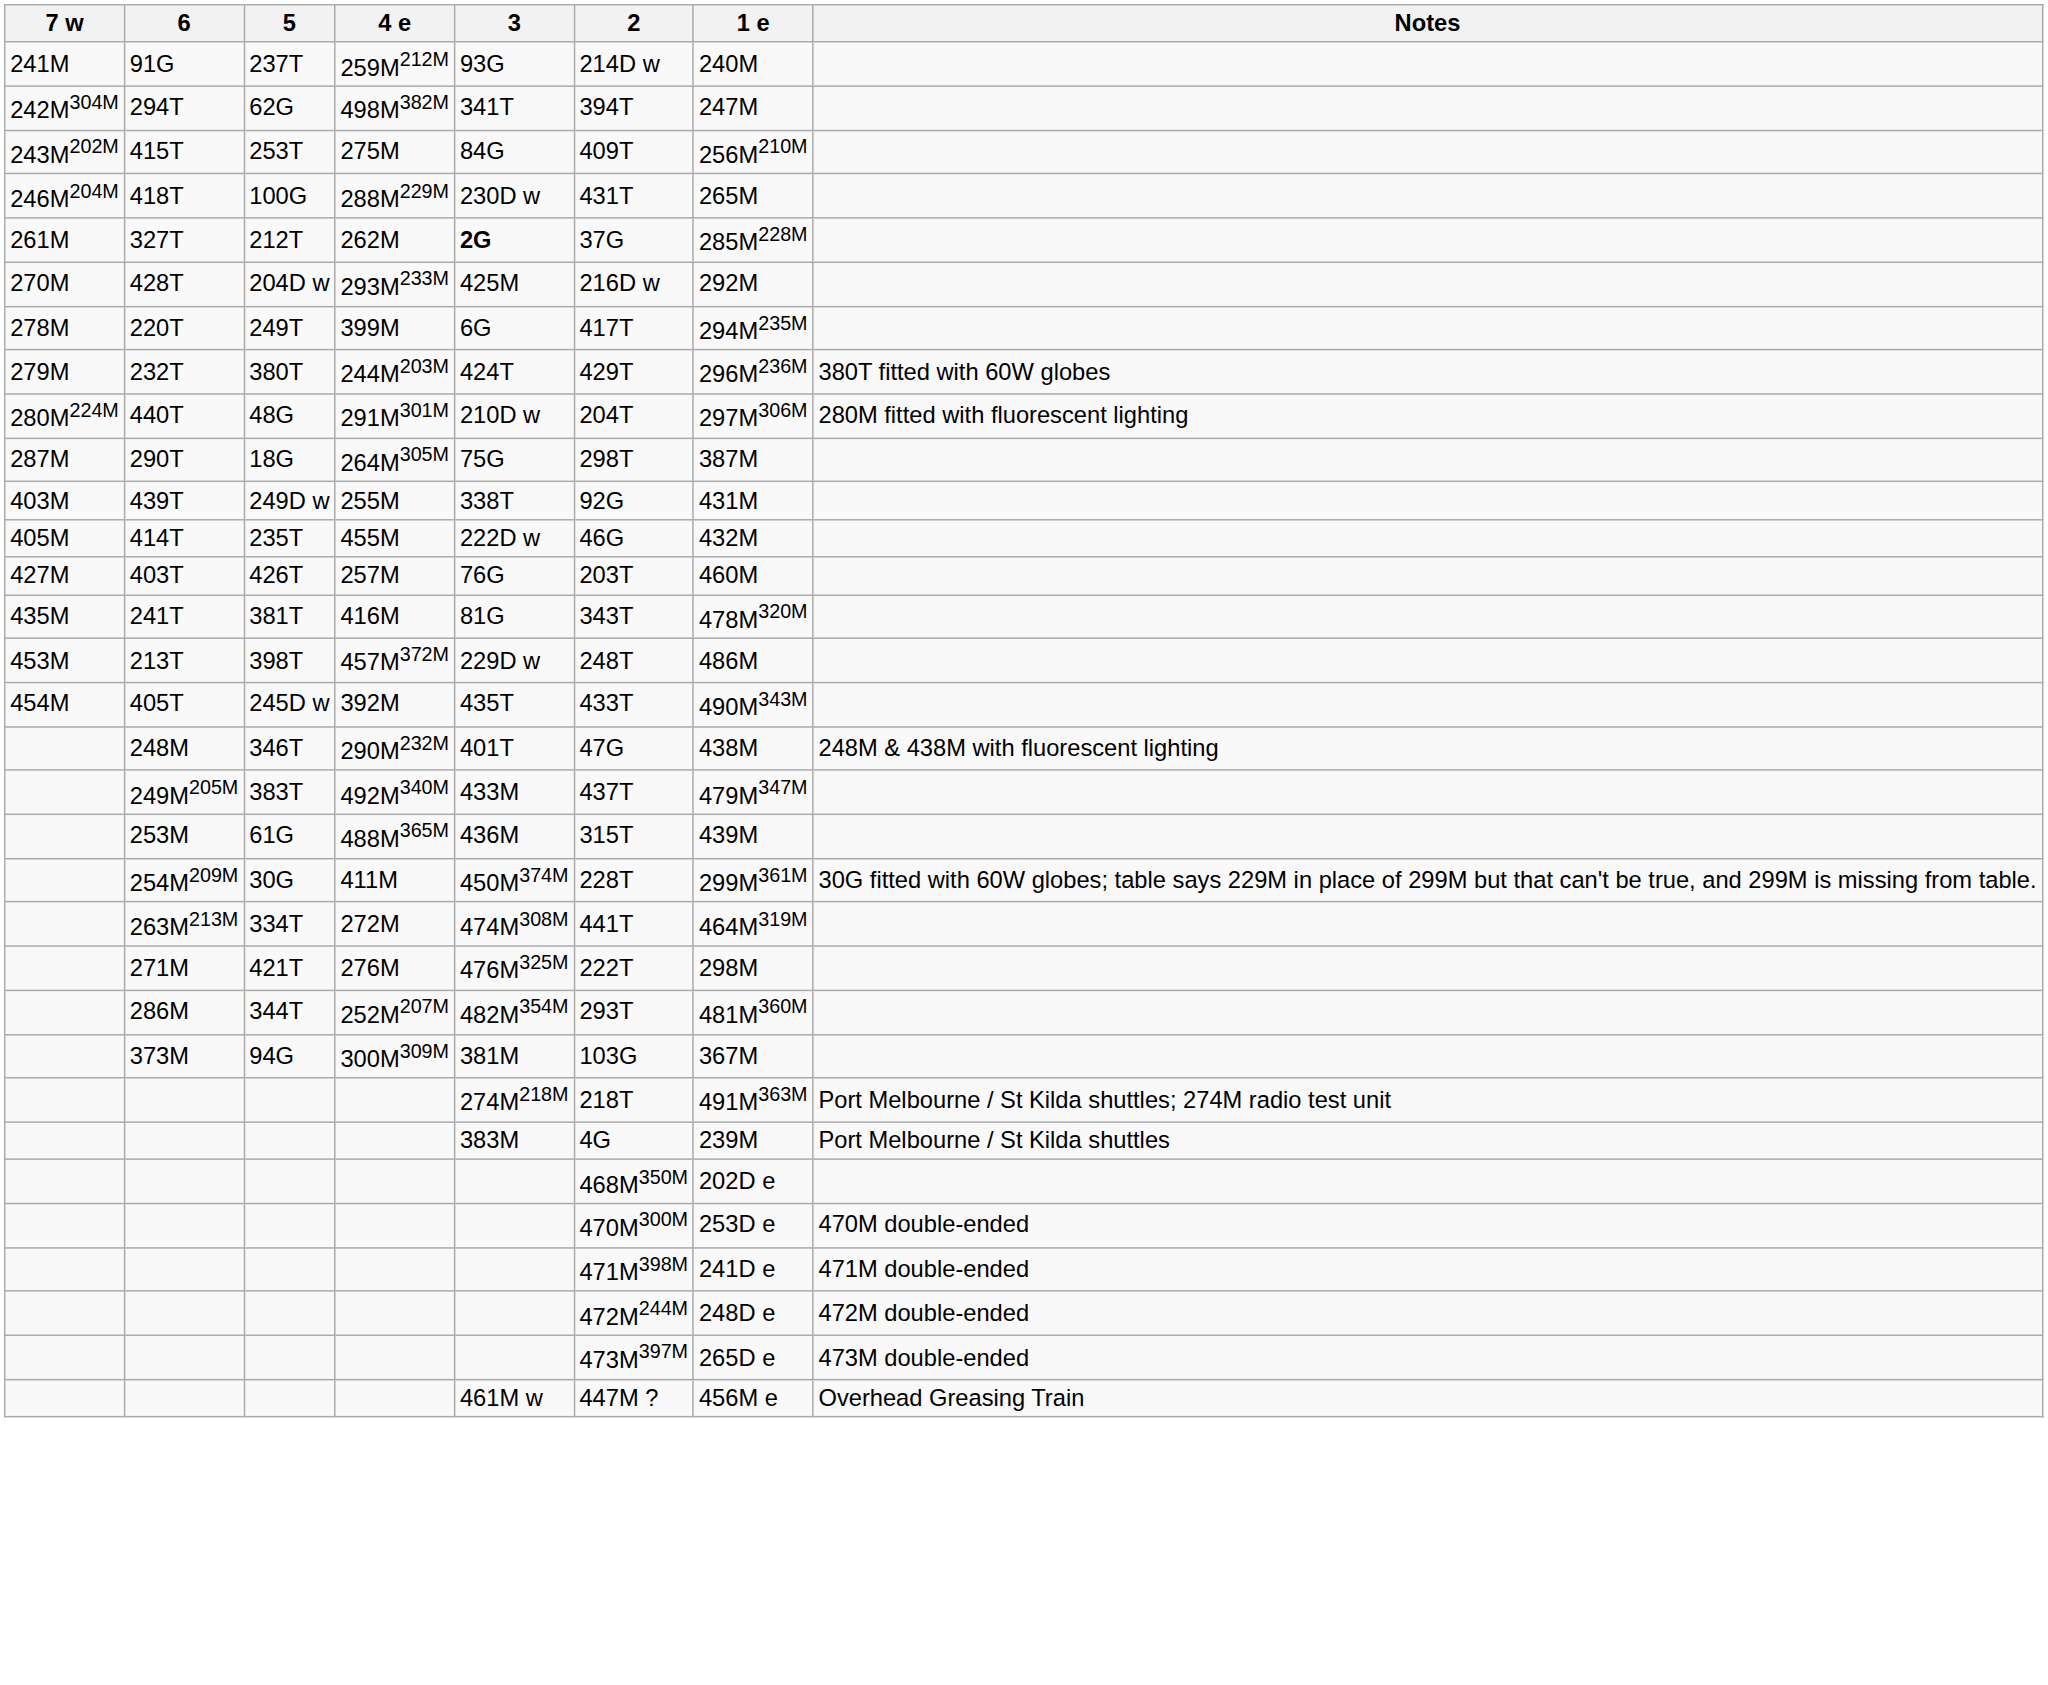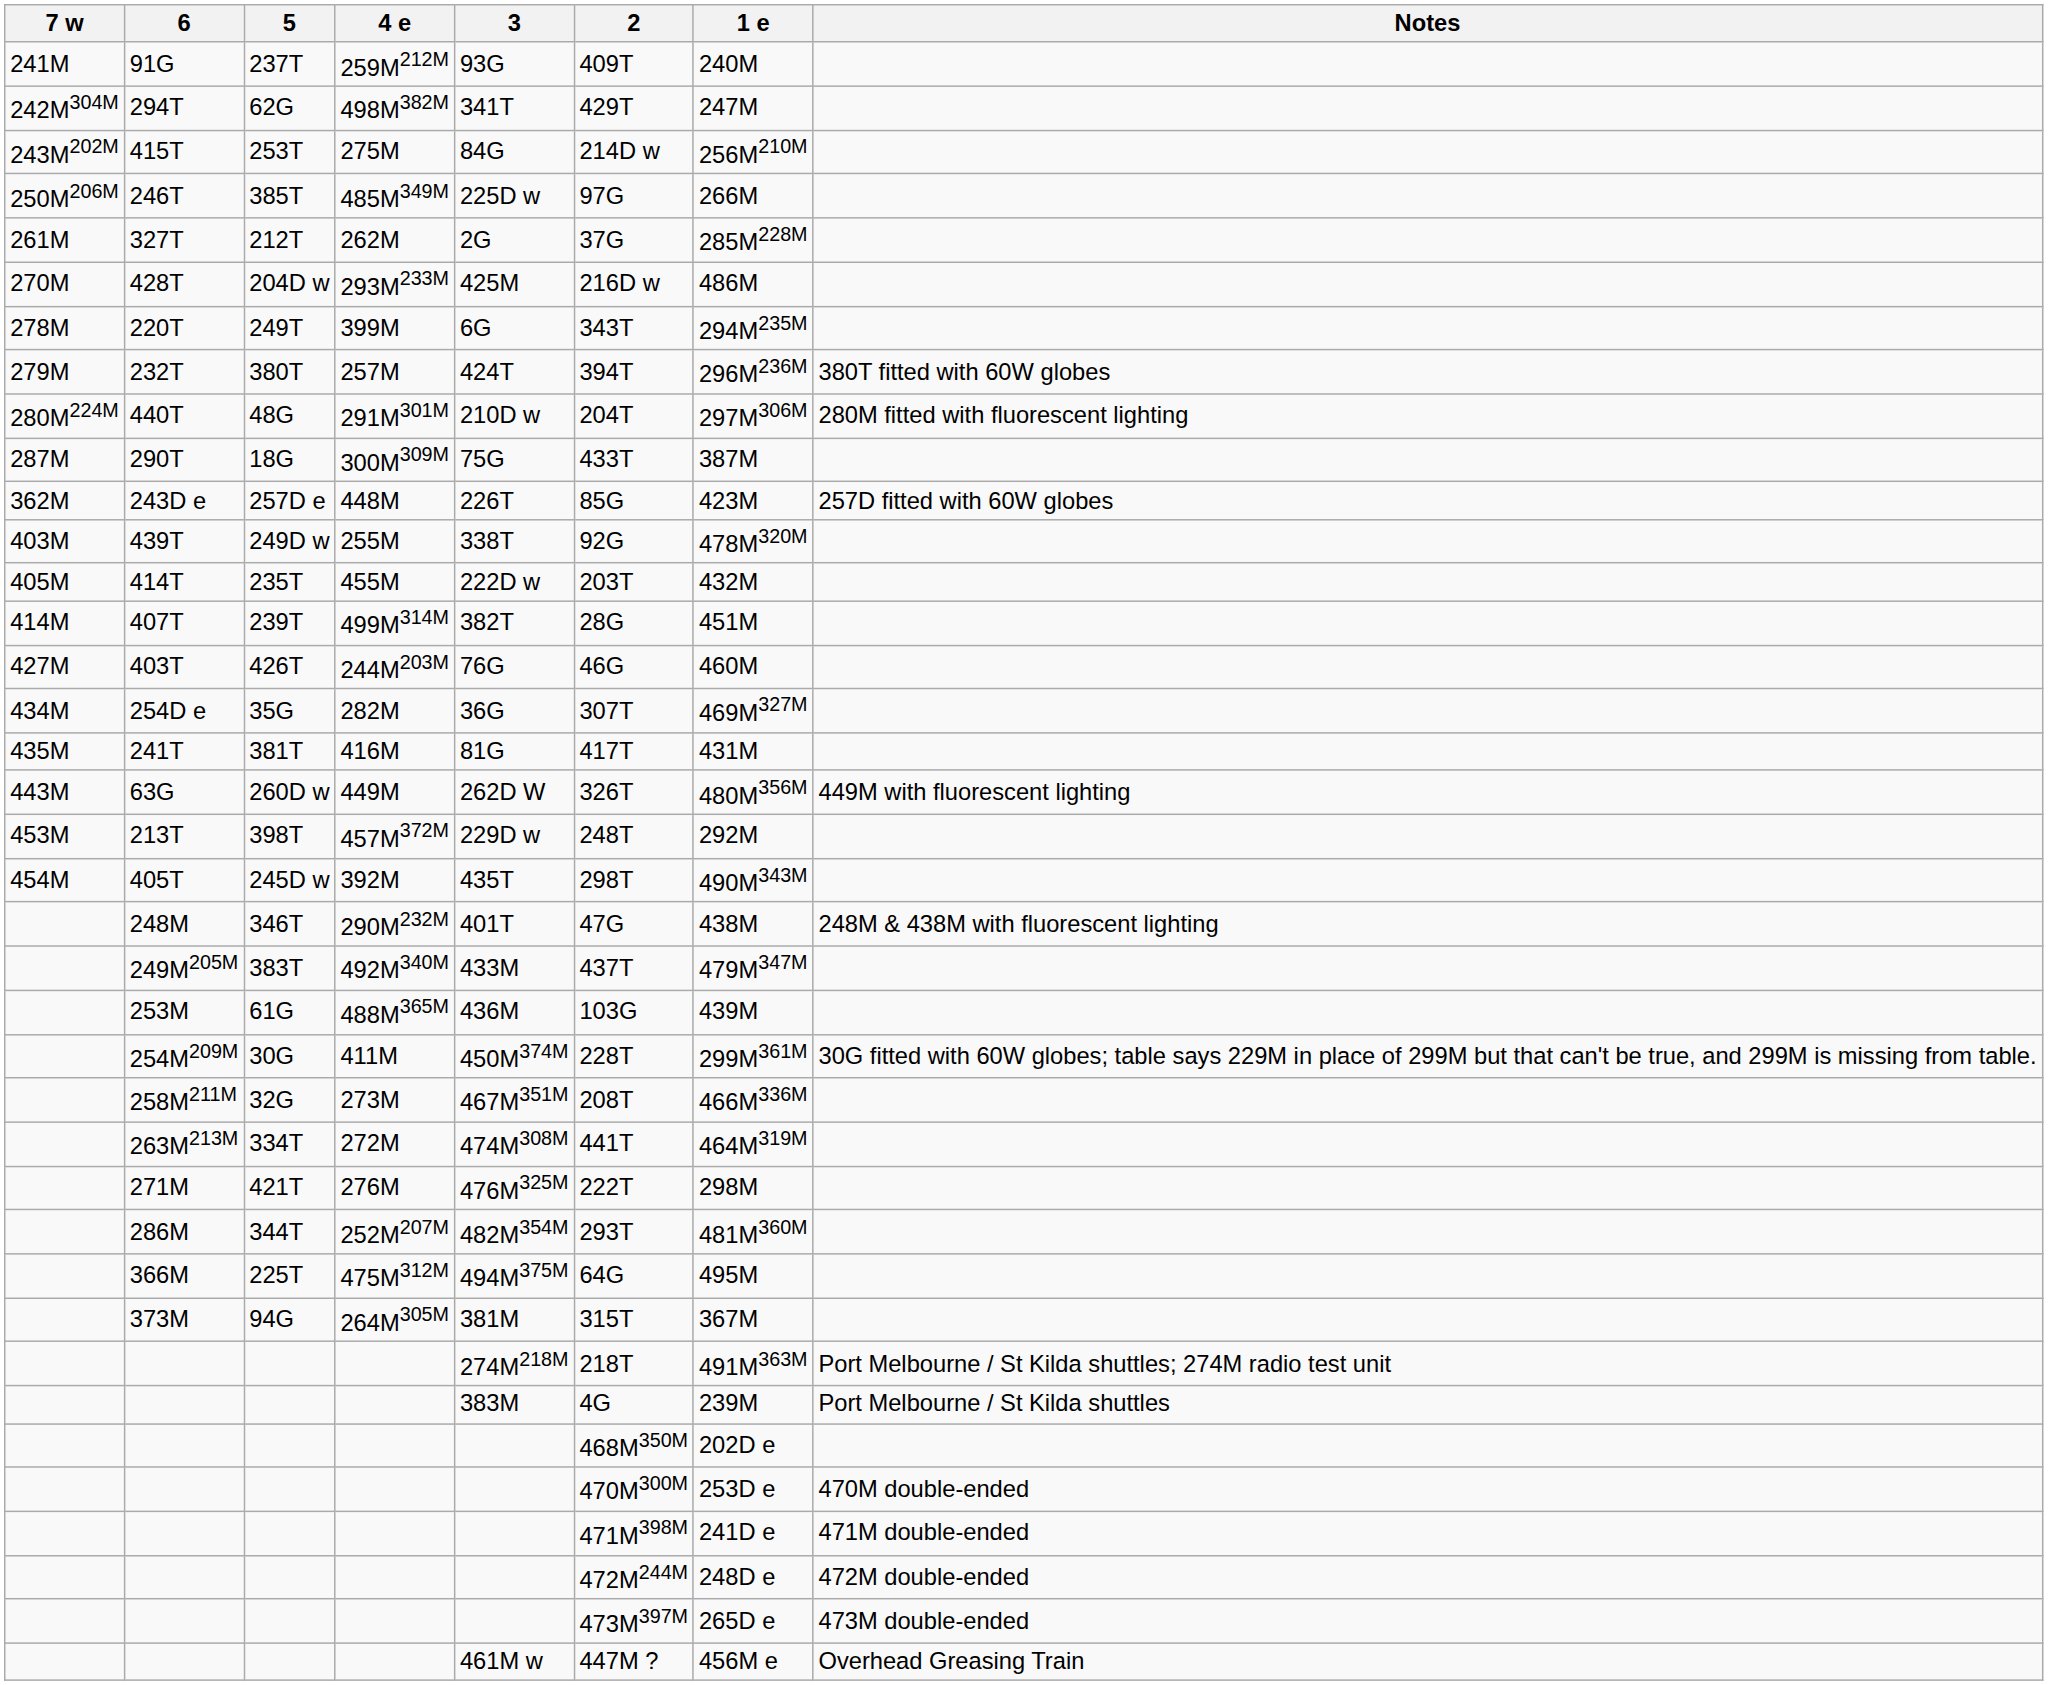91G | 2: 214D w -> 409T
294T | 2: 394T -> 429T
415T | 2: 409T -> 214D w
- row: 246M204M | 418T | 100G | 288M229M | 230D w | 431T | 265M
+ row: 250M206M | 246T | 385T | 485M349M | 225D w | 97G | 266M
327T | 3: bold -> normal
428T | 1 e: 292M -> 486M
220T | 2: 417T -> 343T
232T | 4 e: 244M203M -> 257M
232T | 2: 429T -> 394T
290T | 4 e: 264M305M -> 300M309M
290T | 2: 298T -> 433T
+ row: 362M | 243D e | 257D e | 448M | 226T | 85G | 423M | 257D fitted with 60W globes
439T | 1 e: 431M -> 478M320M
414T | 2: 46G -> 203T
+ row: 414M | 407T | 239T | 499M314M | 382T | 28G | 451M
403T | 4 e: 257M -> 244M203M
403T | 2: 203T -> 46G
+ row: 434M | 254D e | 35G | 282M | 36G | 307T | 469M327M
241T | 2: 343T -> 417T
241T | 1 e: 478M320M -> 431M
+ row: 443M | 63G | 260D w | 449M | 262D W | 326T | 480M356M | 449M with fluorescent lighting
213T | 1 e: 486M -> 292M
405T | 2: 433T -> 298T
253M | 2: 315T -> 103G
+ row: 258M211M | 32G | 273M | 467M351M | 208T | 466M336M
+ row: 366M | 225T | 475M312M | 494M375M | 64G | 495M
373M | 4 e: 300M309M -> 264M305M
373M | 2: 103G -> 315T
